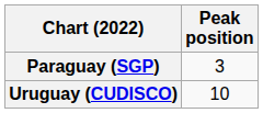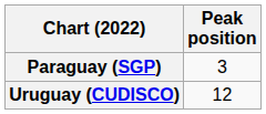Uruguay (CUDISCO) | Peak position: 10 -> 12
